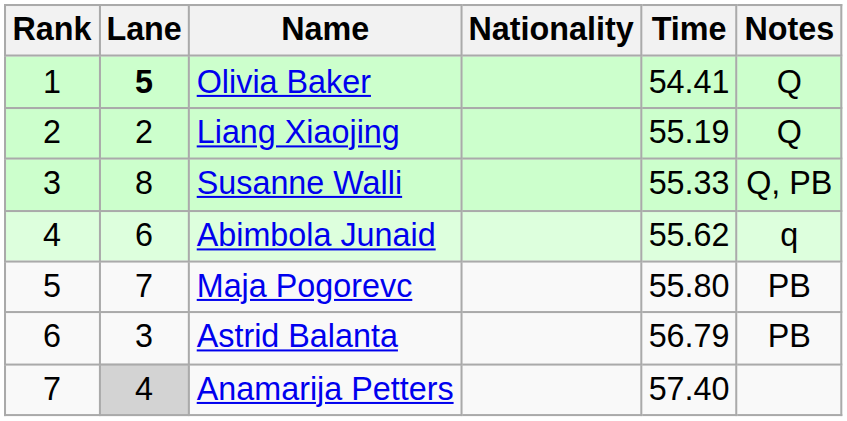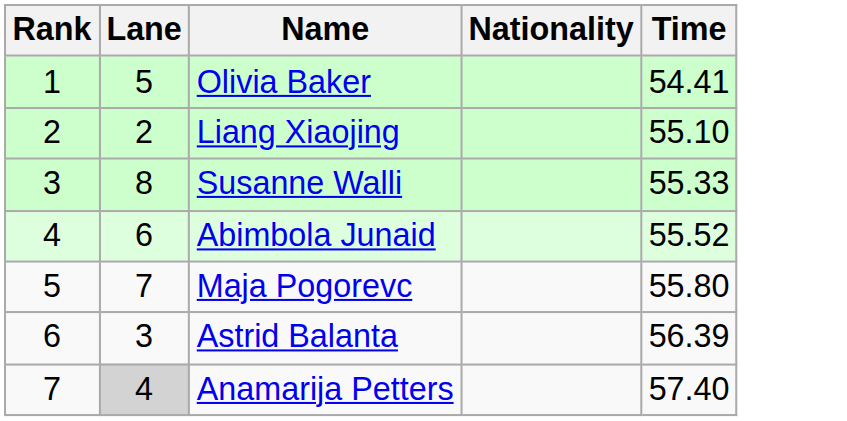- column: Notes | Q | Q | Q, PB | q | PB | PB
Olivia Baker | Lane: bold -> normal
Liang Xiaojing | Time: 55.19 -> 55.10
Abimbola Junaid | Time: 55.62 -> 55.52
Astrid Balanta | Time: 56.79 -> 56.39
